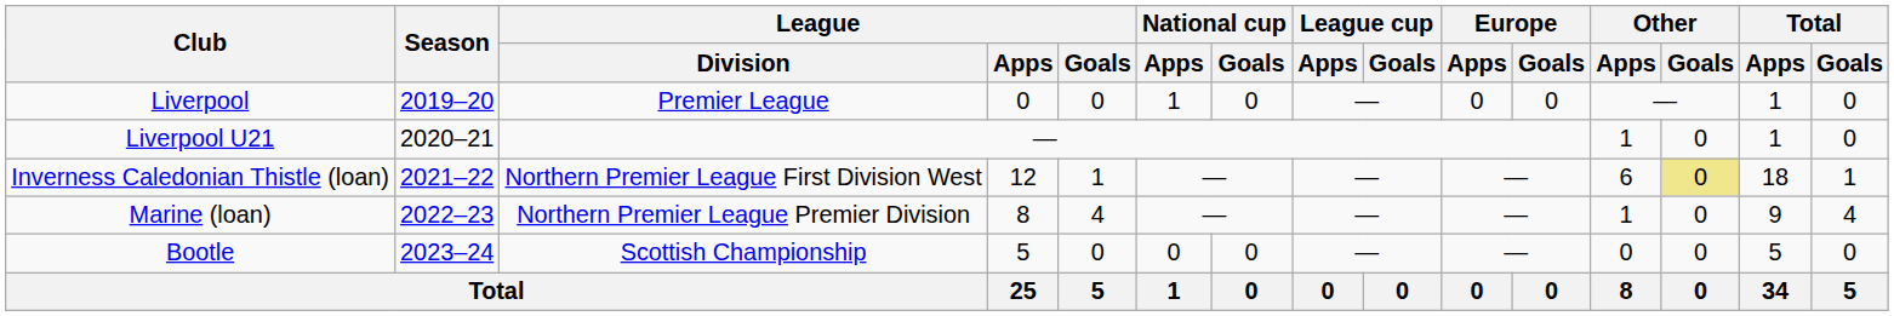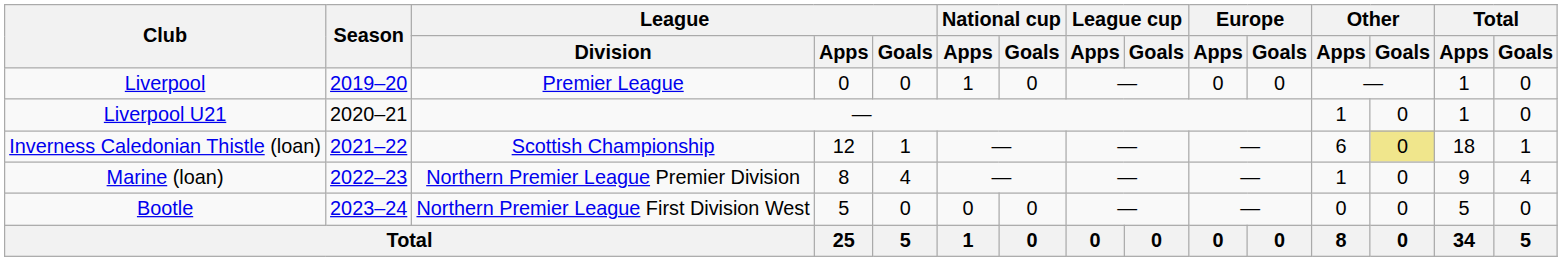Inverness Caledonian Thistle (loan) | League / Division: Northern Premier League First Division West -> Scottish Championship
Bootle | League / Division: Scottish Championship -> Northern Premier League First Division West
